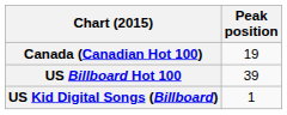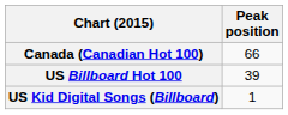Canada (Canadian Hot 100) | Peak position: 19 -> 66
